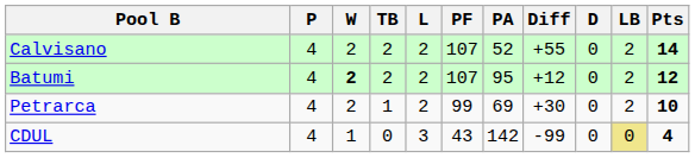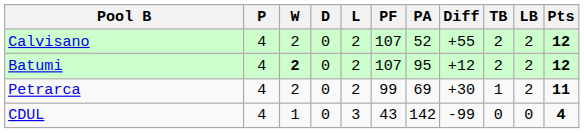columns swapped: D <-> TB
Calvisano | Pts: 14 -> 12
Petrarca | Pts: 10 -> 11
CDUL | LB: khaki background -> no background
